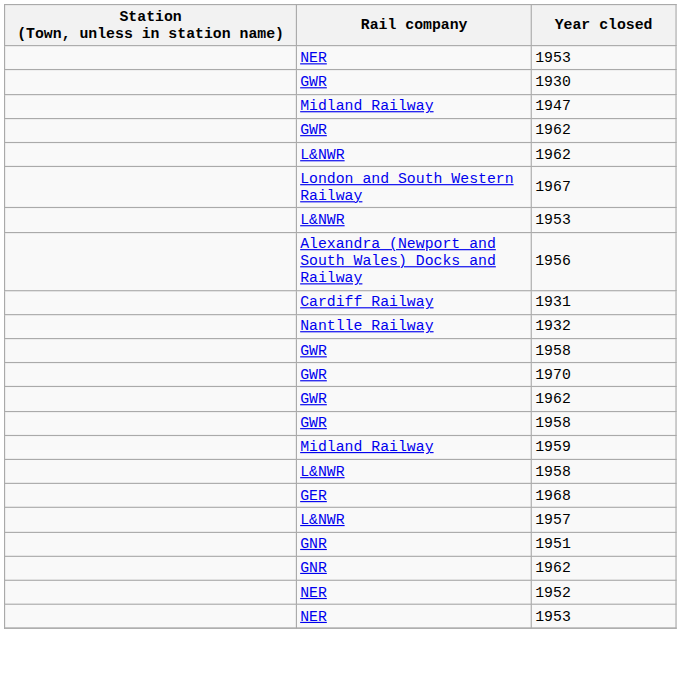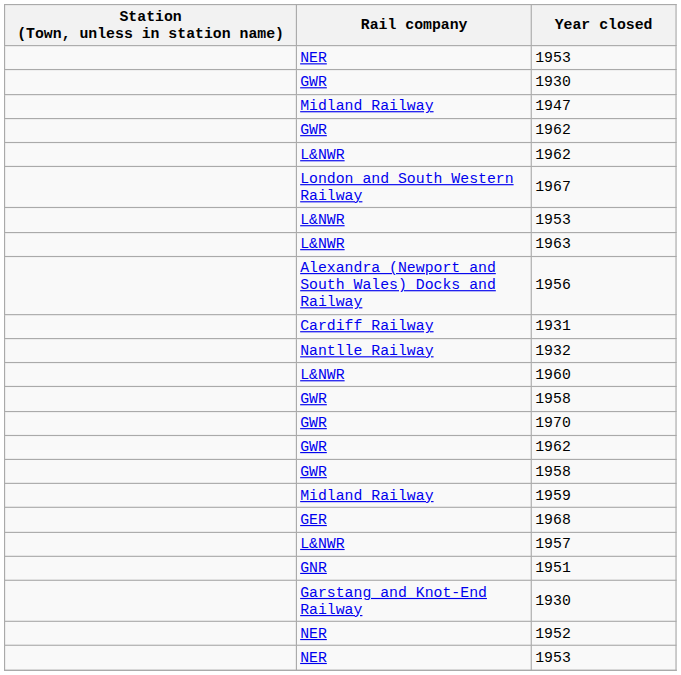+ row: L&NWR | 1963
+ row: L&NWR | 1960
- row: L&NWR | 1958
+ row: Garstang and Knot-End Railway | 1930
- row: GNR | 1962
